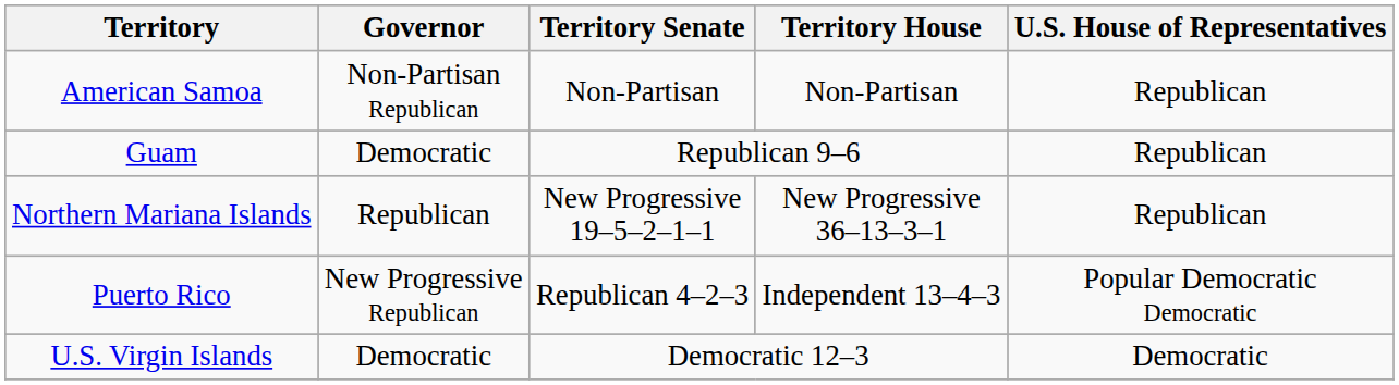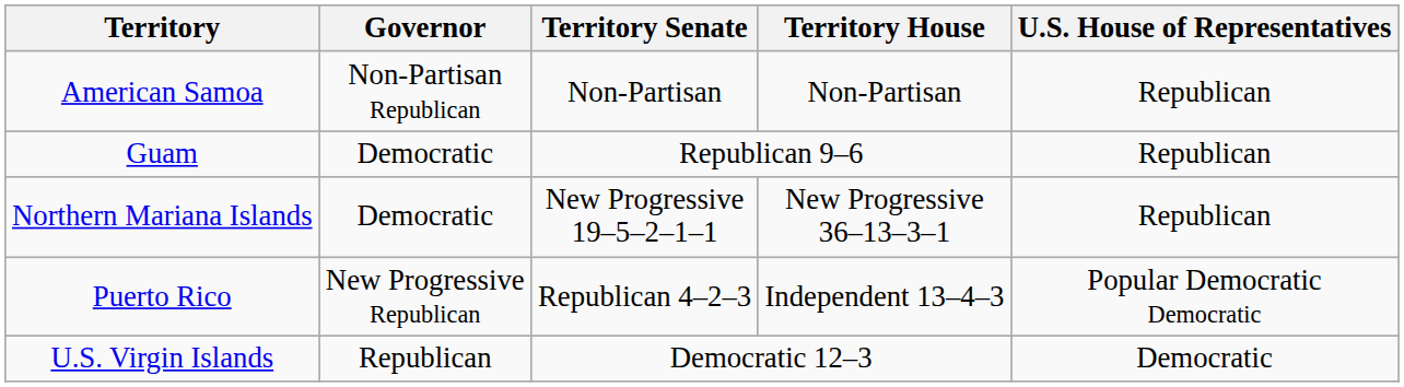Northern Mariana Islands | Governor: Republican -> Democratic
U.S. Virgin Islands | Governor: Democratic -> Republican
